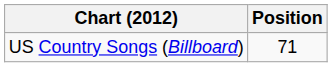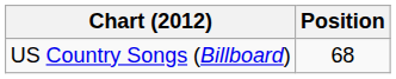US Country Songs (Billboard) | Position: 71 -> 68
